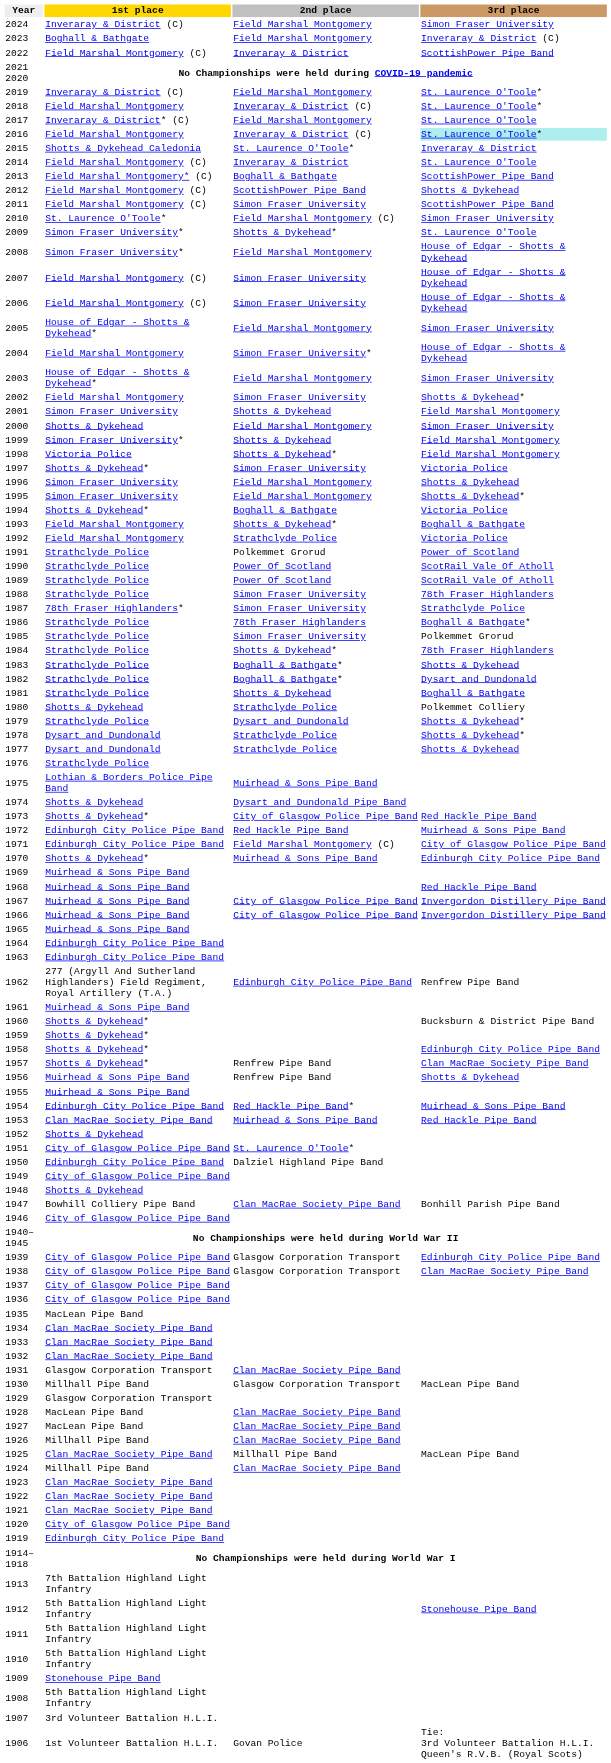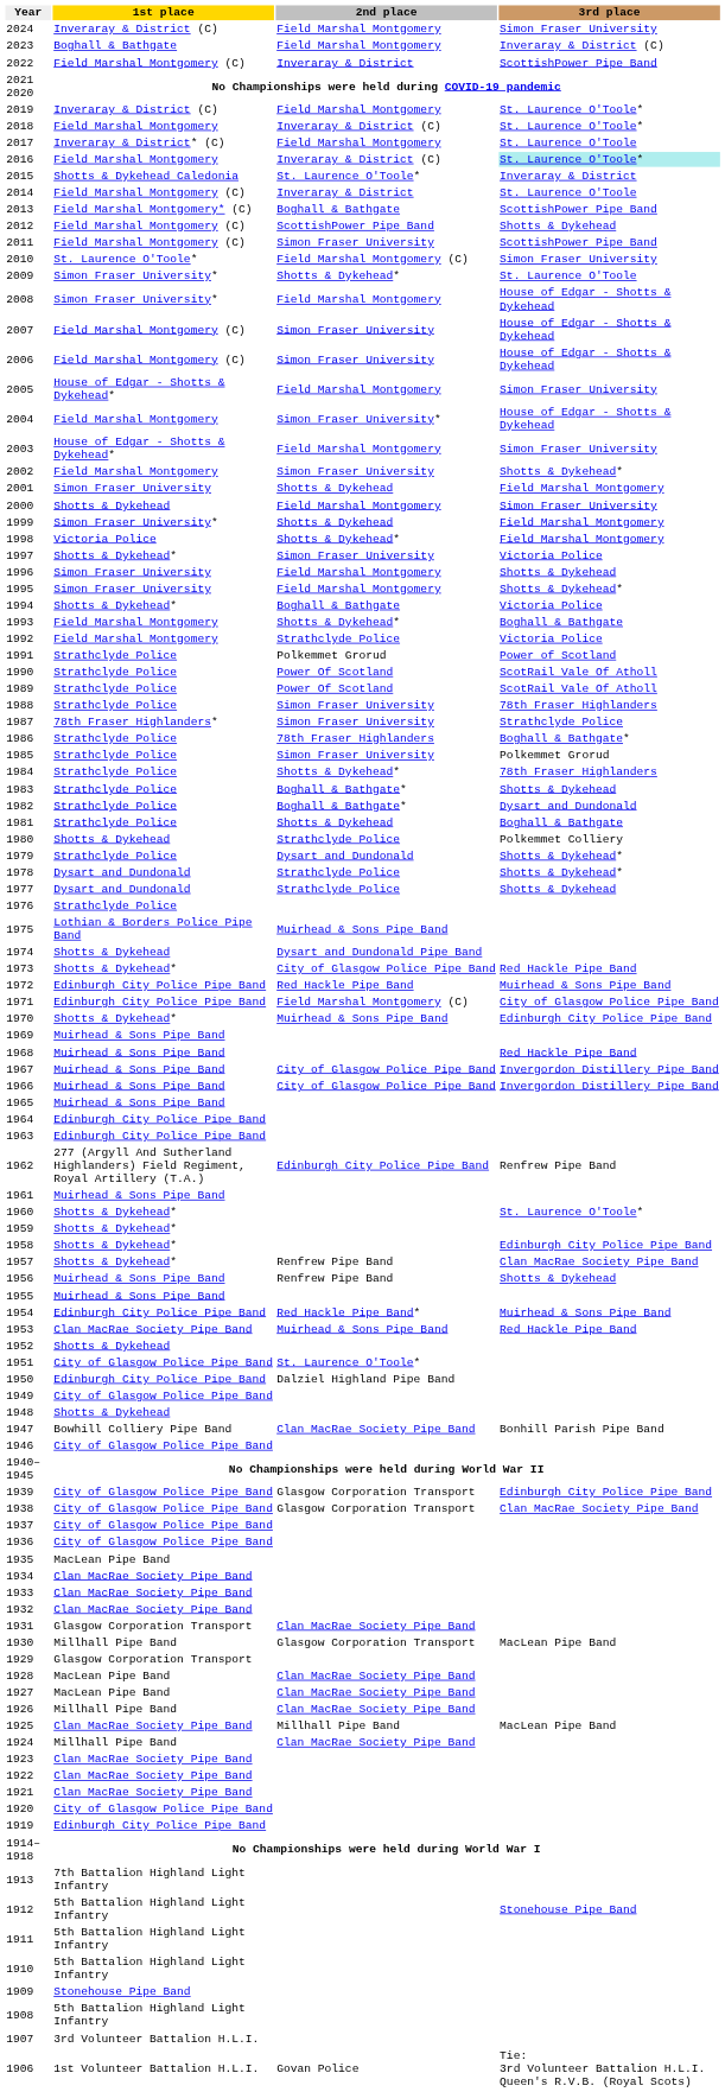1960 | 3rd place: Bucksburn & District Pipe Band -> St. Laurence O'Toole*
